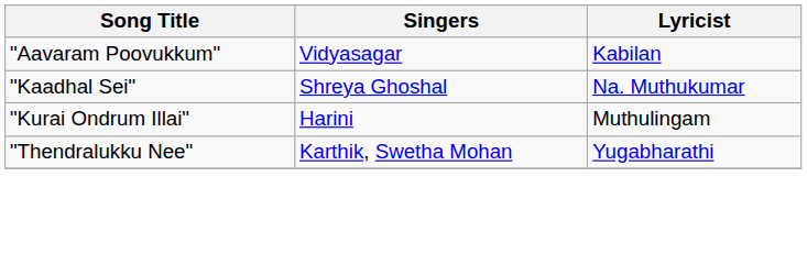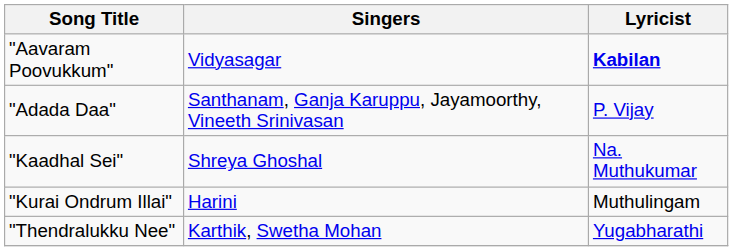"Aavaram Poovukkum" | Lyricist: normal -> bold
+ row: "Adada Daa" | Santhanam, Ganja Karuppu, Jayamoorthy, Vineeth Srinivasan | P. Vijay
